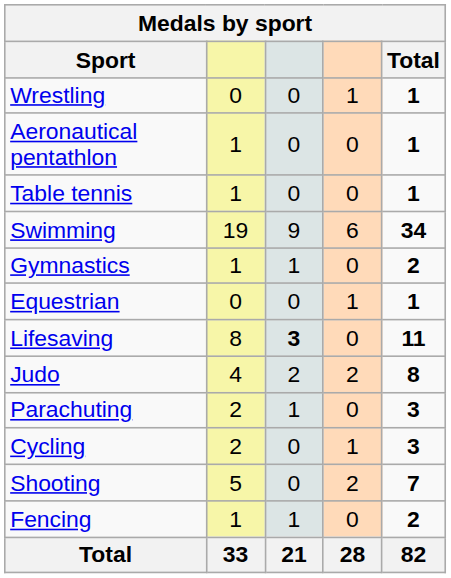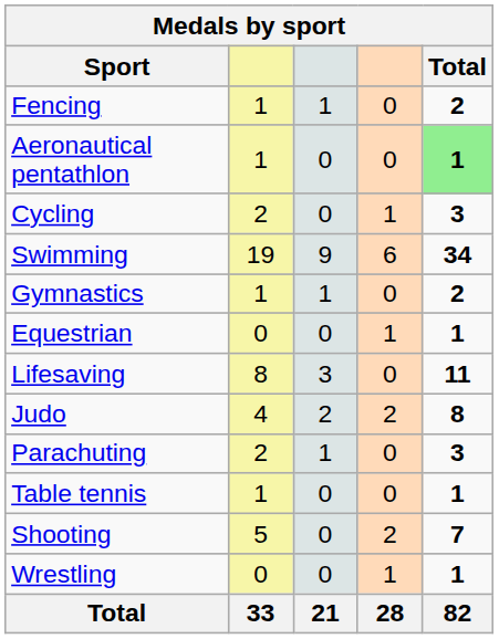rows swapped: Fencing <-> Wrestling
Aeronautical pentathlon | Total: no background -> lightgreen background
rows swapped: Cycling <-> Table tennis
Lifesaving | column 3: bold -> normal
